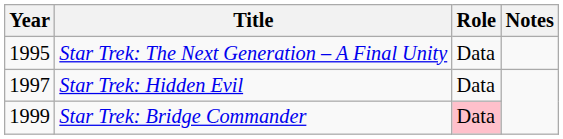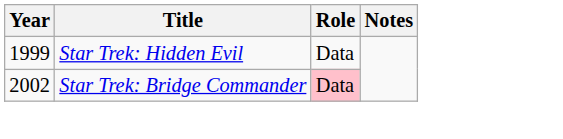- row: 1995 | Star Trek: The Next Generation – A Final Unity | Data
Star Trek: Hidden Evil | Year: 1997 -> 1999
Star Trek: Bridge Commander | Year: 1999 -> 2002
